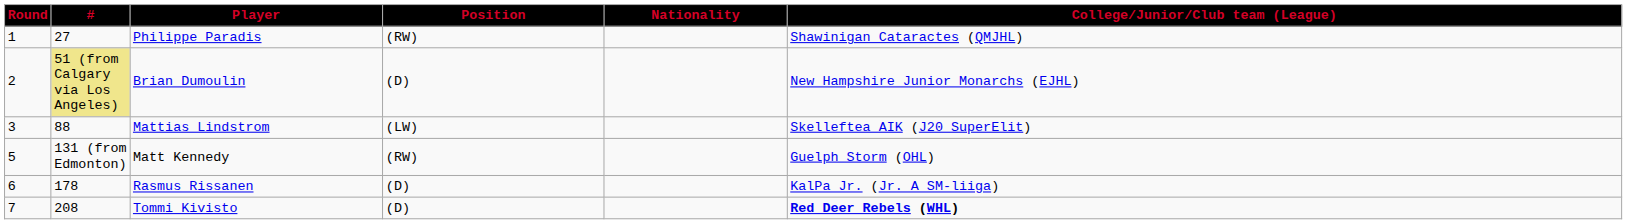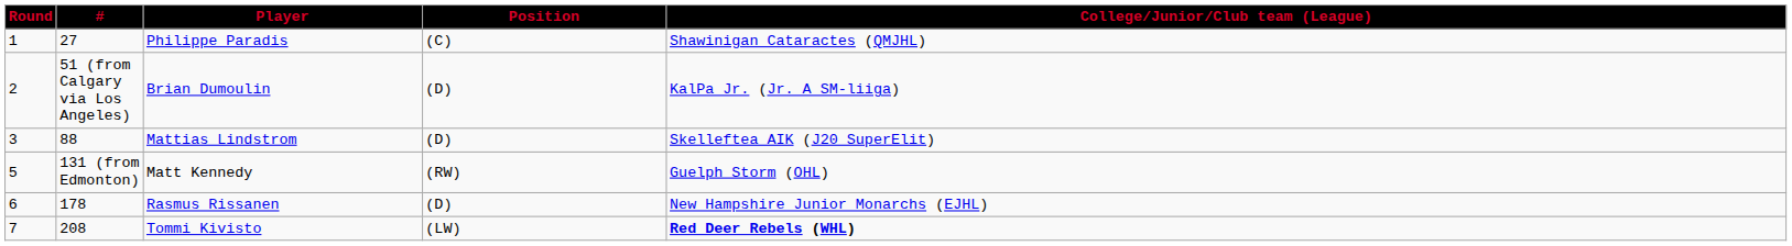- column: Nationality
Philippe Paradis | Position: (RW) -> (C)
Brian Dumoulin | #: khaki background -> no background
Brian Dumoulin | College/Junior/Club team (League): New Hampshire Junior Monarchs (EJHL) -> KalPa Jr. (Jr. A SM-liiga)
Mattias Lindstrom | Position: (LW) -> (D)
Rasmus Rissanen | College/Junior/Club team (League): KalPa Jr. (Jr. A SM-liiga) -> New Hampshire Junior Monarchs (EJHL)
Tommi Kivisto | Position: (D) -> (LW)
